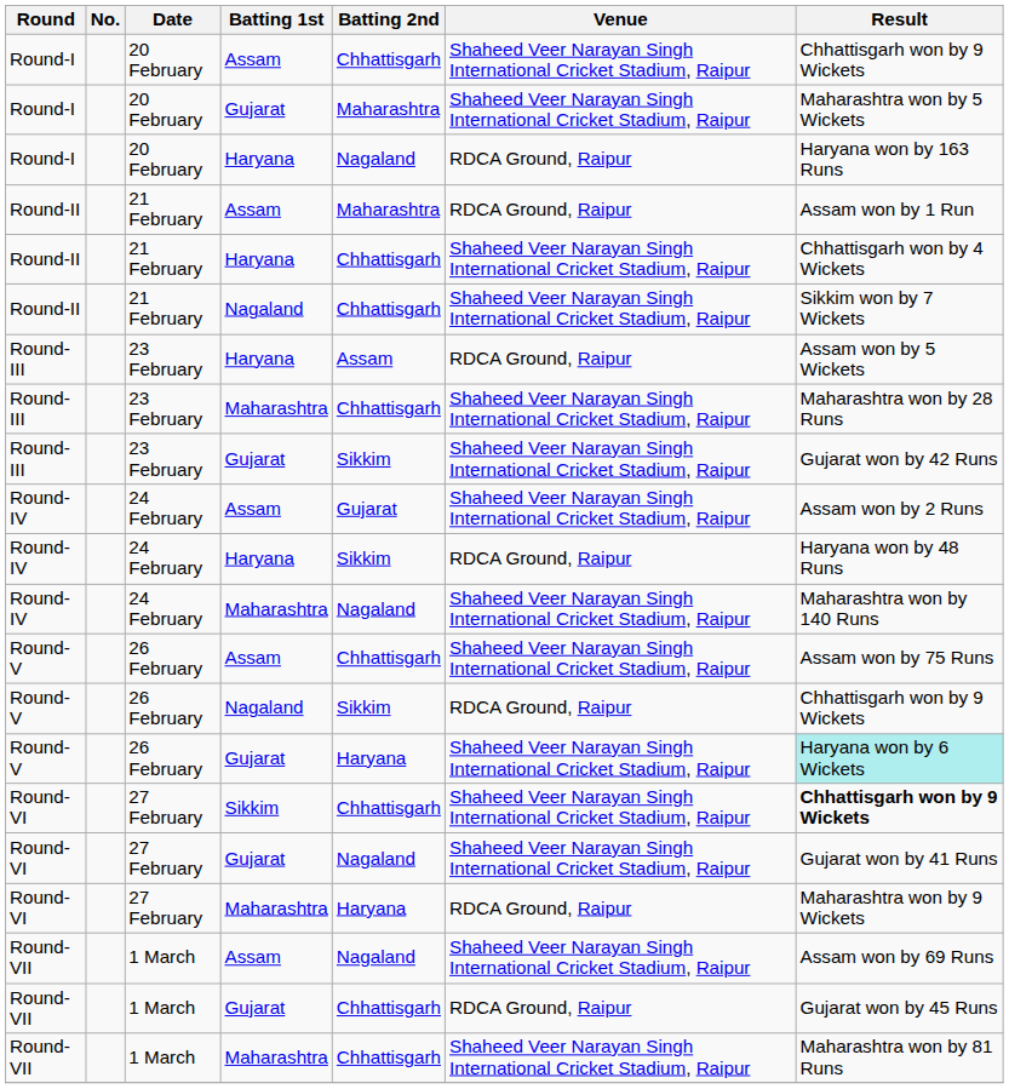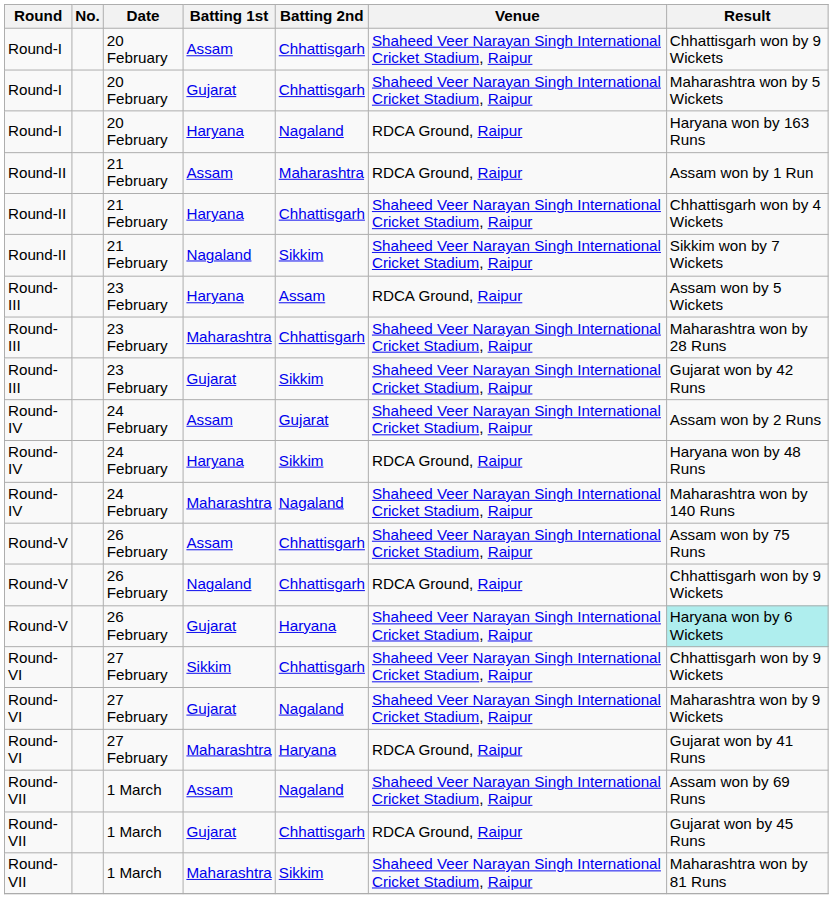Round-I / Gujarat | Batting 2nd: Maharashtra -> Chhattisgarh
Round-II / Nagaland | Batting 2nd: Chhattisgarh -> Sikkim
Round-V / Nagaland | Batting 2nd: Sikkim -> Chhattisgarh
Round-VI / Sikkim | Result: bold -> normal
Round-VI / Gujarat | Result: Gujarat won by 41 Runs -> Maharashtra won by 9 Wickets
Round-VI / Maharashtra | Result: Maharashtra won by 9 Wickets -> Gujarat won by 41 Runs
Round-VII / Maharashtra | Batting 2nd: Chhattisgarh -> Sikkim
